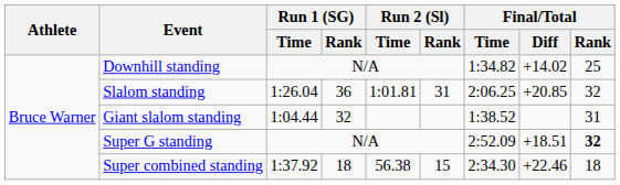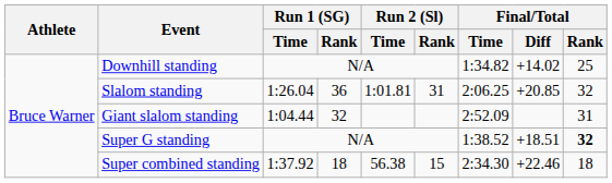Giant slalom standing | Final/Total / Time: 1:38.52 -> 2:52.09
Super G standing | Final/Total / Time: 2:52.09 -> 1:38.52
